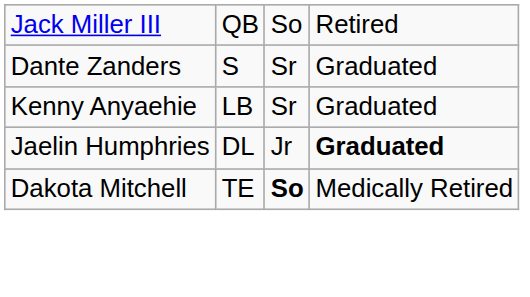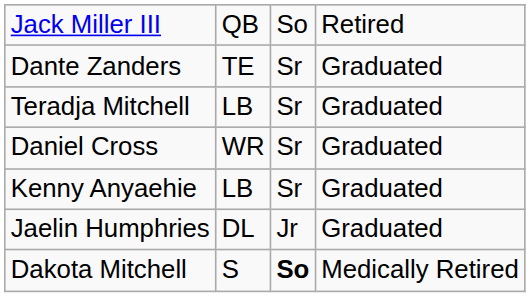Dante Zanders | column 2: S -> TE
+ row: Teradja Mitchell | LB | Sr | Graduated
+ row: Daniel Cross | WR | Sr | Graduated
Jaelin Humphries | column 4: bold -> normal
Dakota Mitchell | column 2: TE -> S
